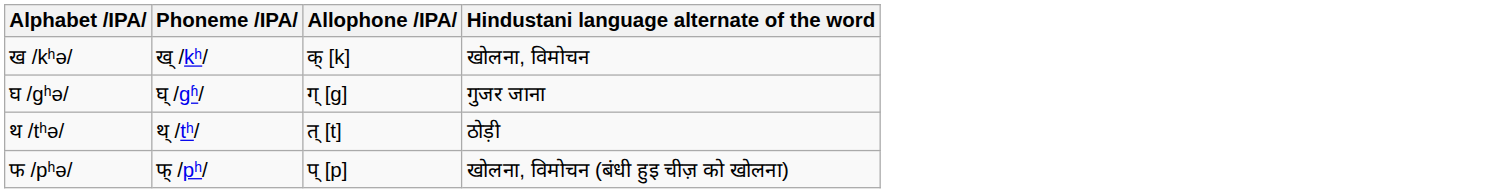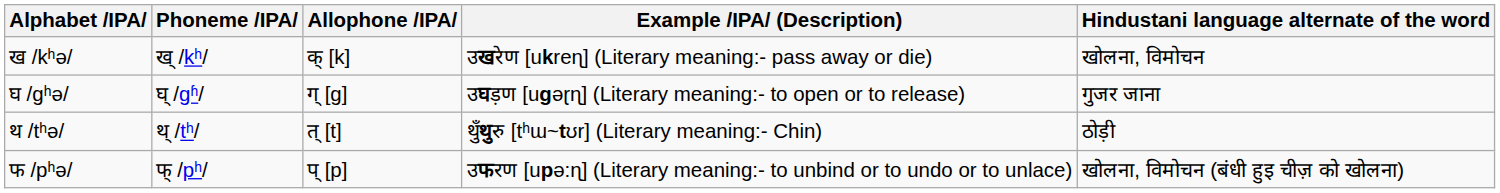+ column: Example /IPA/ (Description) | उखरेण [ukreɳ] (Literary meaning:- pass away or die) | उघड़ण [ugəɽɳ] (Literary meaning:- to open or to release) | थुँथुरु [tʰɯ~tʊr] (Literary meaning:- Chin) | उफरण [upə:ɳ] (Literary meaning:- to unbind or to undo or to unlace)
